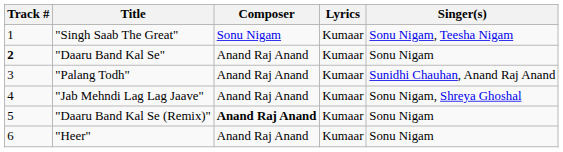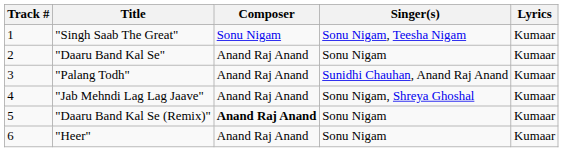columns swapped: Lyrics <-> Singer(s)
"Daaru Band Kal Se" | Track #: bold -> normal
